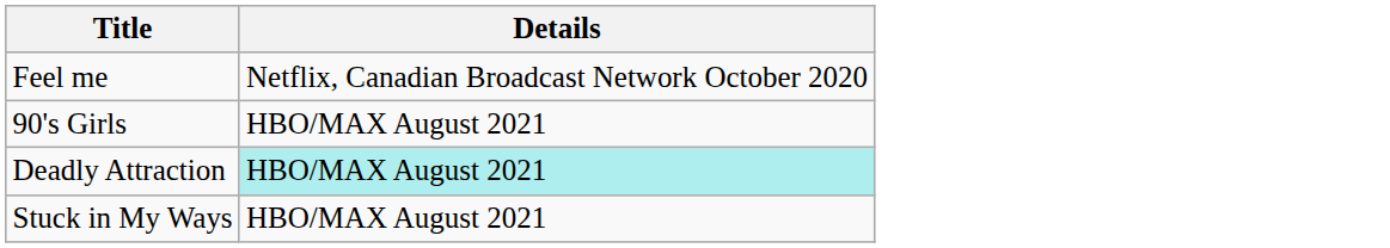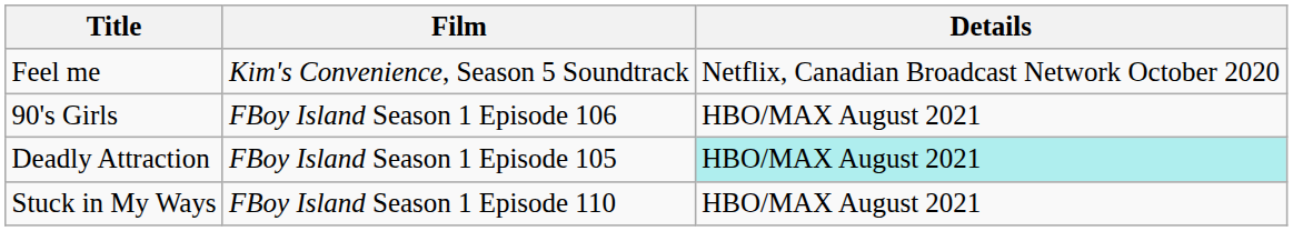+ column: Film | Kim's Convenience, Season 5 Soundtrack | FBoy Island Season 1 Episode 106 | FBoy Island Season 1 Episode 105 | FBoy Island Season 1 Episode 110
